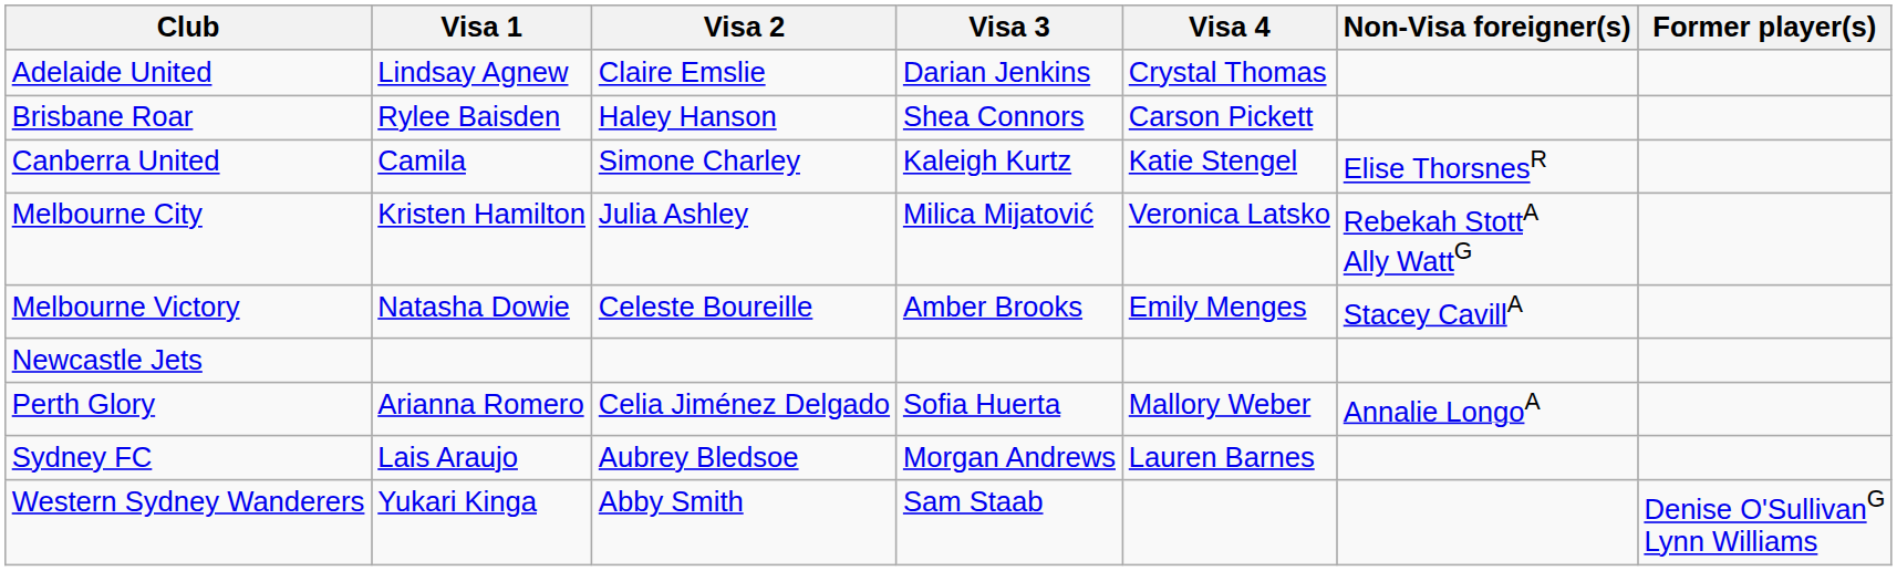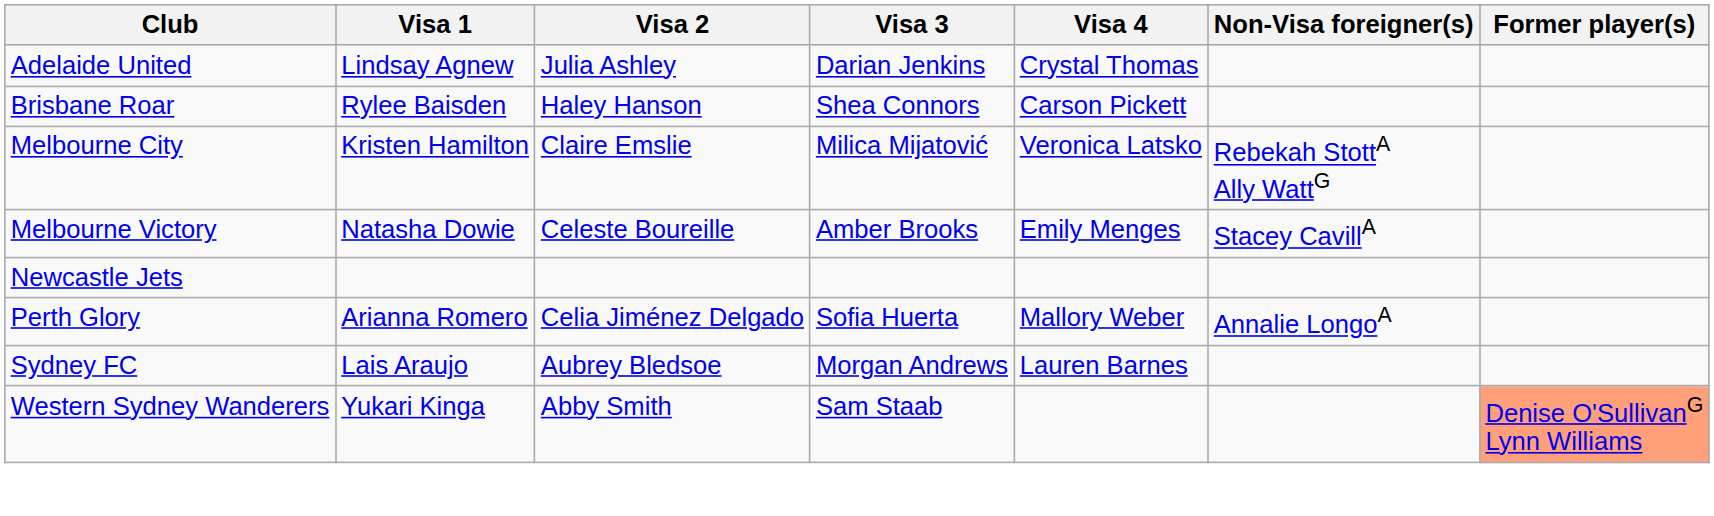Adelaide United | Visa 2: Claire Emslie -> Julia Ashley
- row: Canberra United | Camila | Simone Charley | Kaleigh Kurtz | Katie Stengel | Elise ThorsnesR
Melbourne City | Visa 2: Julia Ashley -> Claire Emslie
Western Sydney Wanderers | Former player(s): no background -> lightsalmon background
